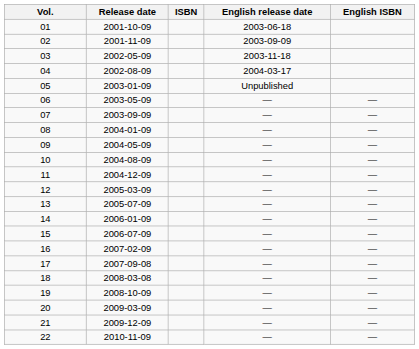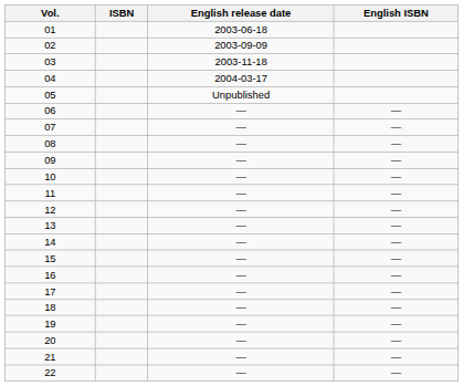- column: Release date | 2001-10-09 | 2001-11-09 | 2002-05-09 | 2002-08-09 | 2003-01-09 | 2003-05-09 | 2003-09-09 | 2004-01-09 | 2004-05-09 | 2004-08-09 | 2004-12-09 | 2005-03-09 | 2005-07-09 | 2006-01-09 | 2006-07-09 | 2007-02-09 | 2007-09-08 | 2008-03-08 | 2008-10-09 | 2009-03-09 | 2009-12-09 | 2010-11-09
